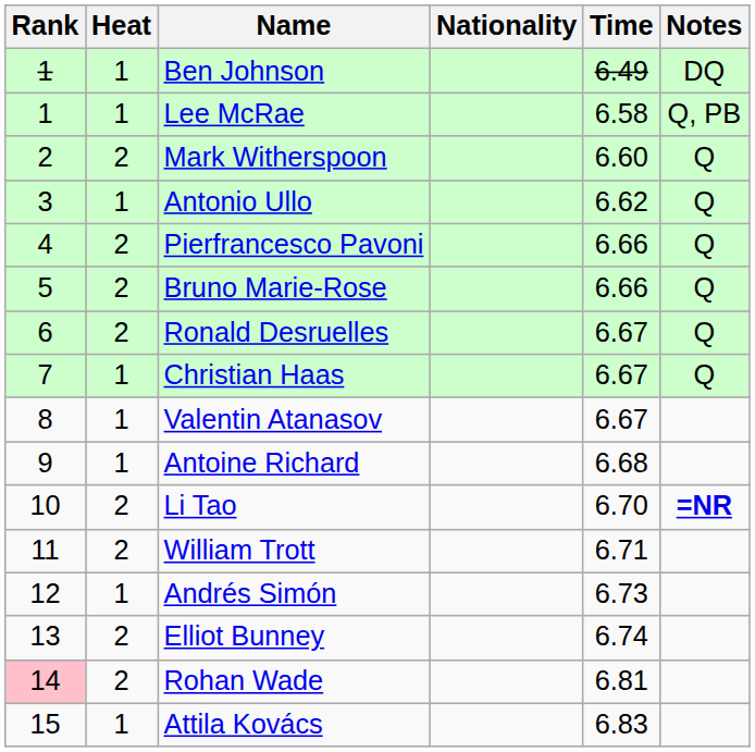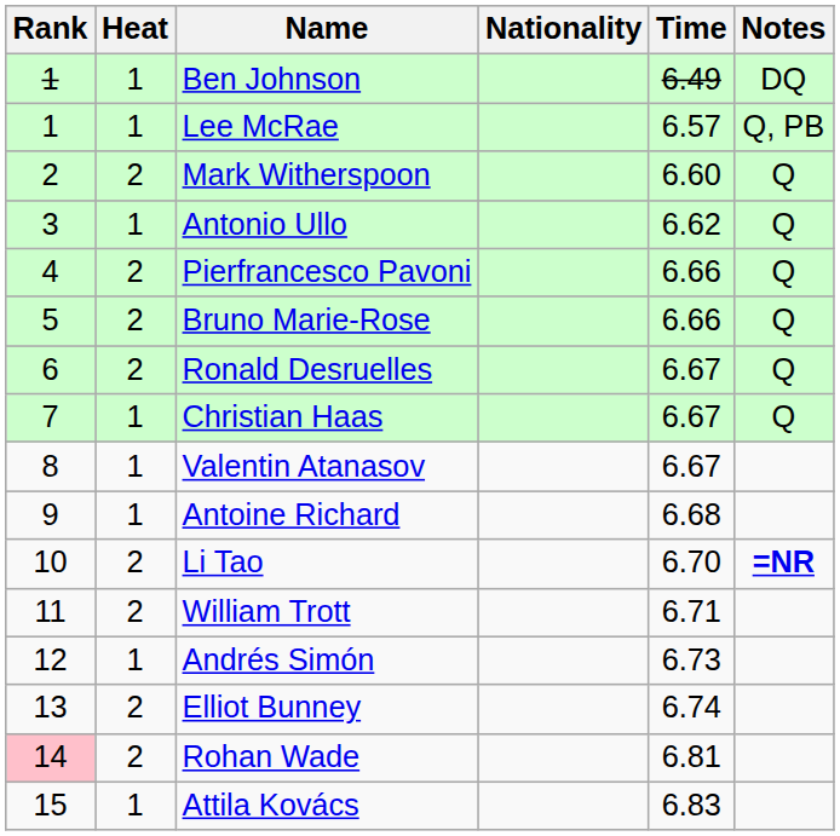Lee McRae | Time: 6.58 -> 6.57
